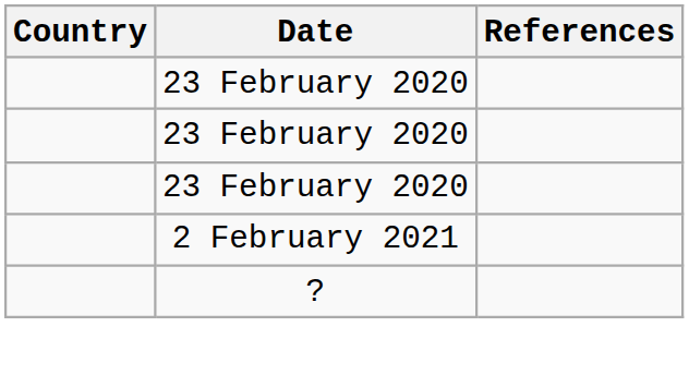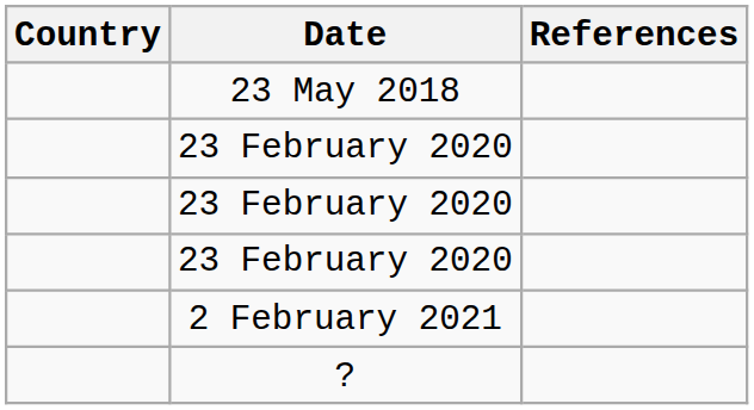+ row: 23 May 2018
